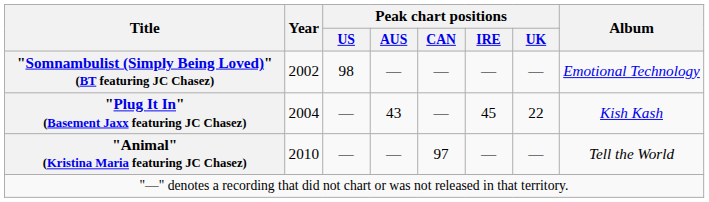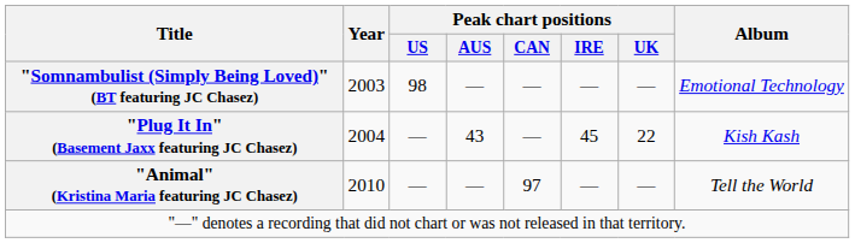"Somnambulist (Simply Being Loved)" (BT featuring JC Chasez) | Year: 2002 -> 2003
